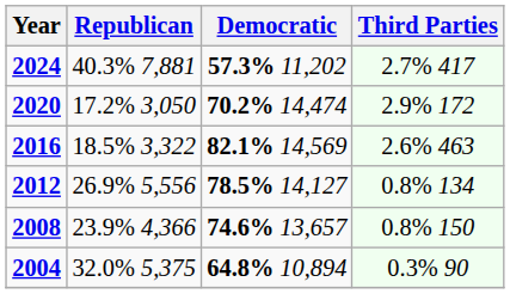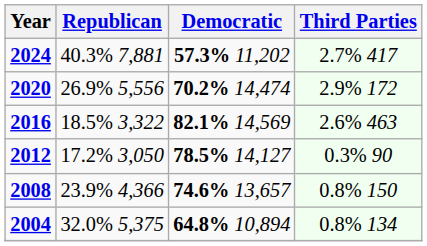2020 | Republican: 17.2% 3,050 -> 26.9% 5,556
2012 | Republican: 26.9% 5,556 -> 17.2% 3,050
2012 | Third Parties: 0.8% 134 -> 0.3% 90
2004 | Third Parties: 0.3% 90 -> 0.8% 134
